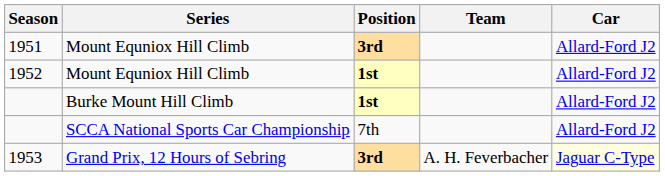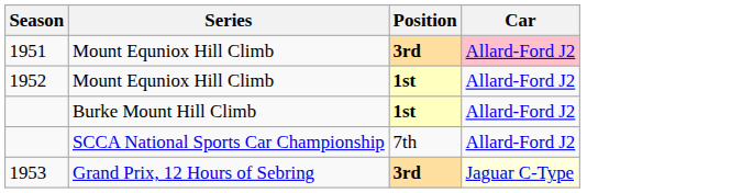- column: Team | A. H. Feverbacher
1951 | Car: no background -> pink background
